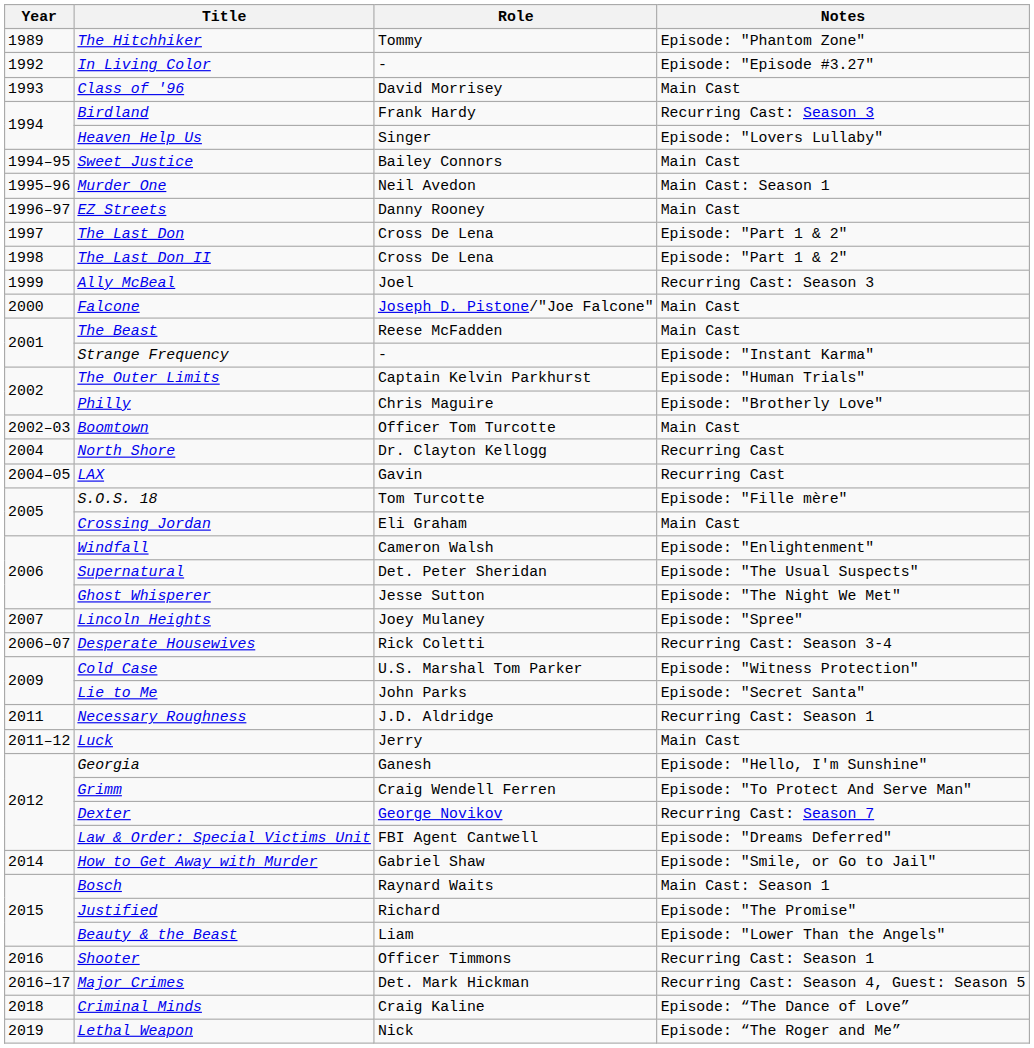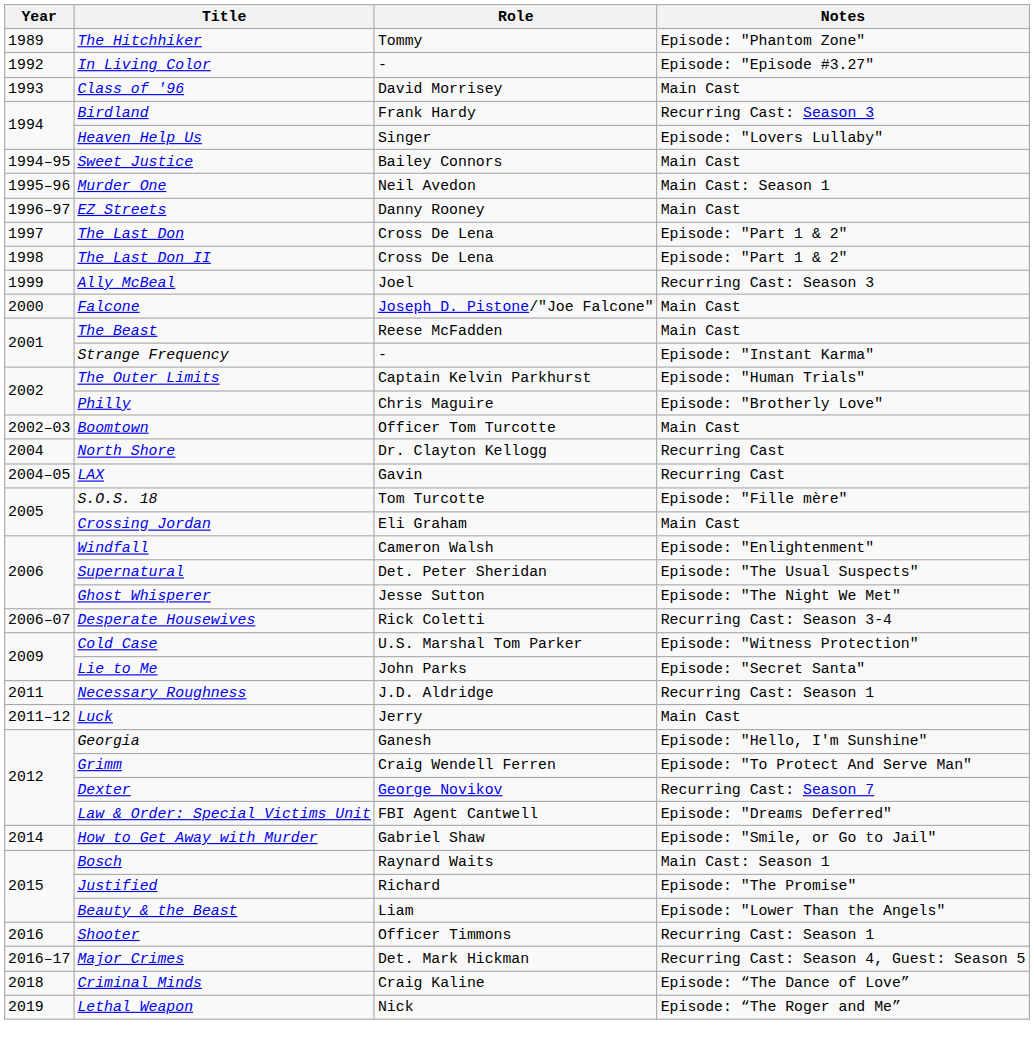- row: 2007 | Lincoln Heights | Joey Mulaney | Episode: "Spree"
